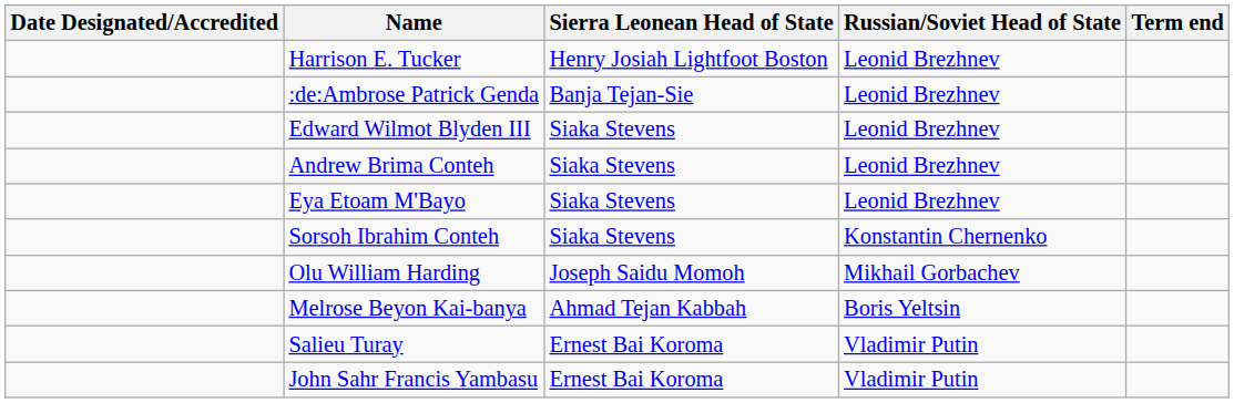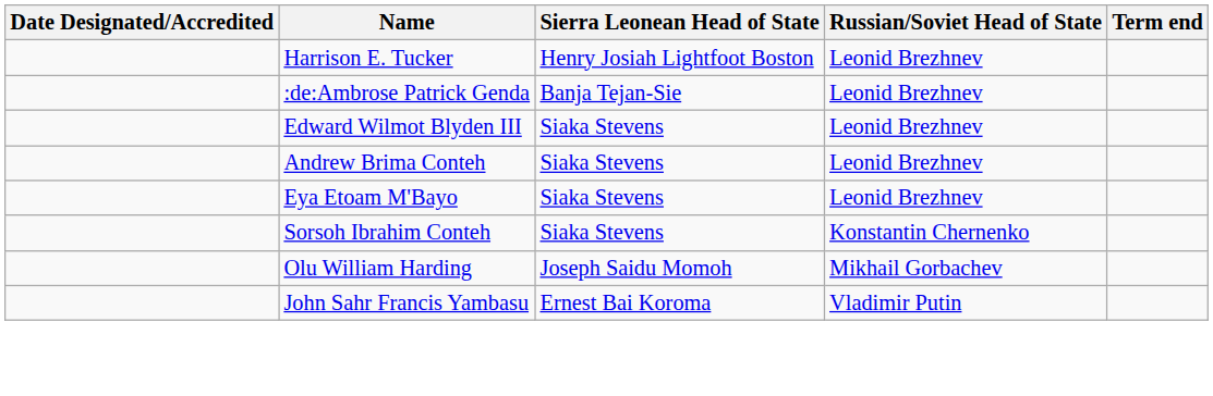- row: Melrose Beyon Kai-banya | Ahmad Tejan Kabbah | Boris Yeltsin
- row: Salieu Turay | Ernest Bai Koroma | Vladimir Putin
